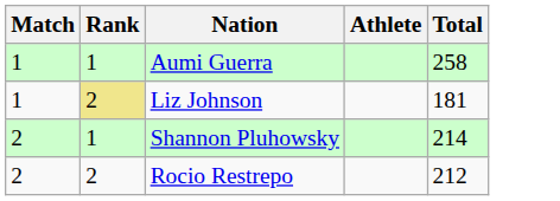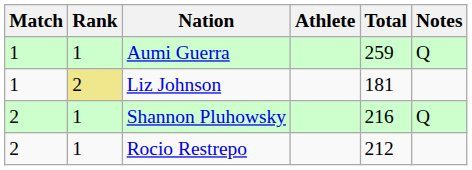+ column: Notes | Q | Q
Aumi Guerra | Total: 258 -> 259
Shannon Pluhowsky | Total: 214 -> 216
Rocio Restrepo | Rank: 2 -> 1
